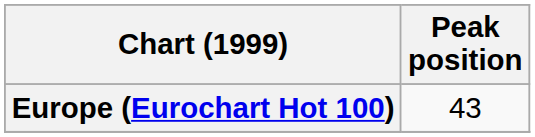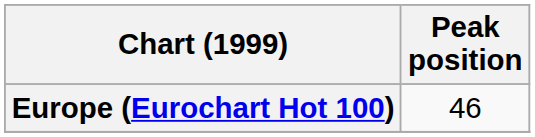Europe (Eurochart Hot 100) | Peak position: 43 -> 46
